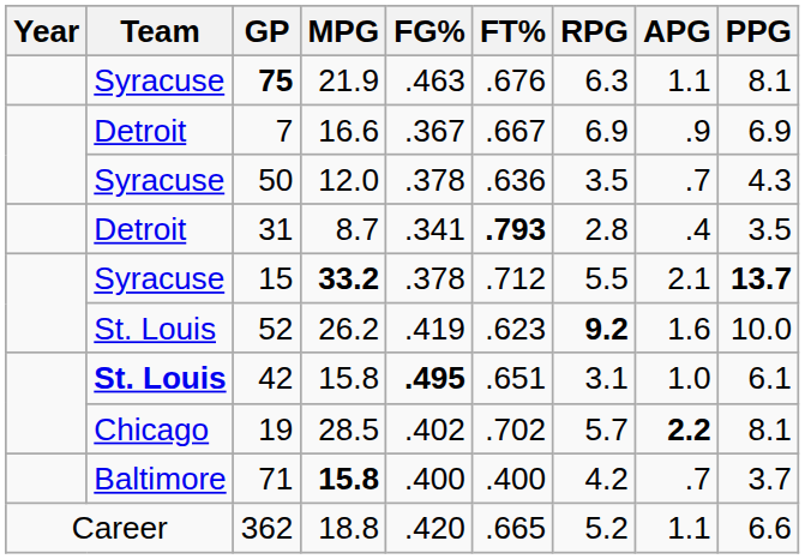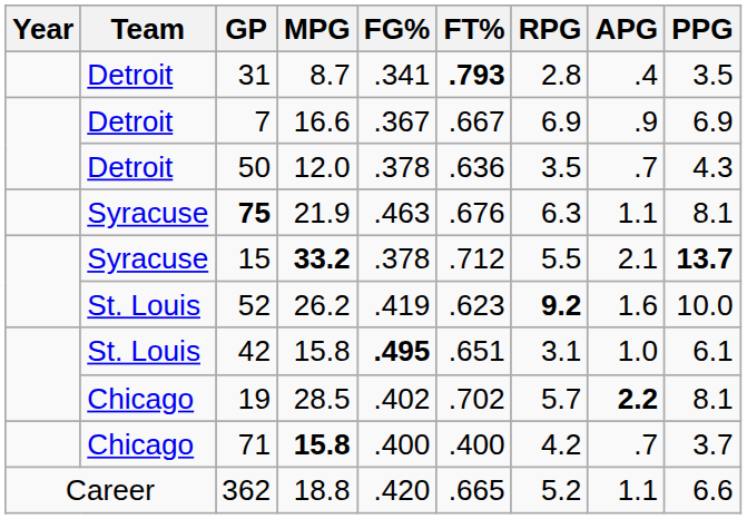rows swapped: 31 <-> 75
50 | Team: Syracuse -> Detroit
42 | Team: bold -> normal
71 | Team: Baltimore -> Chicago
